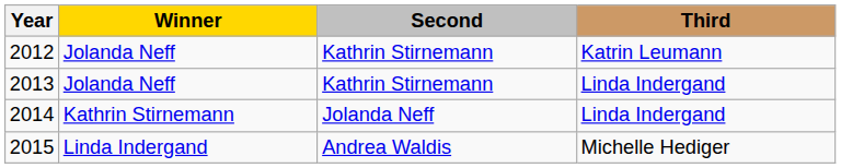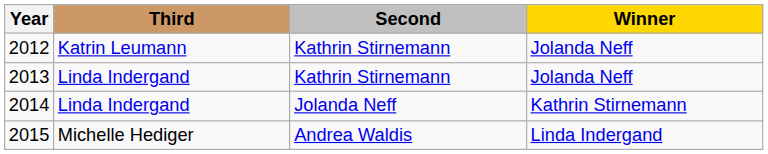columns swapped: Winner <-> Third
